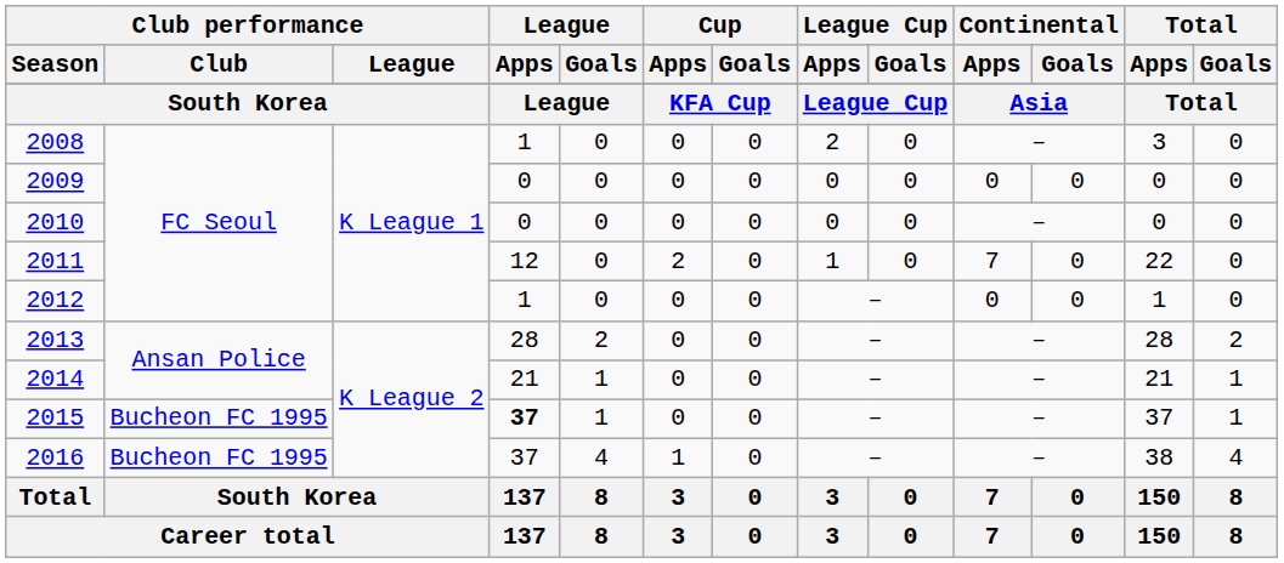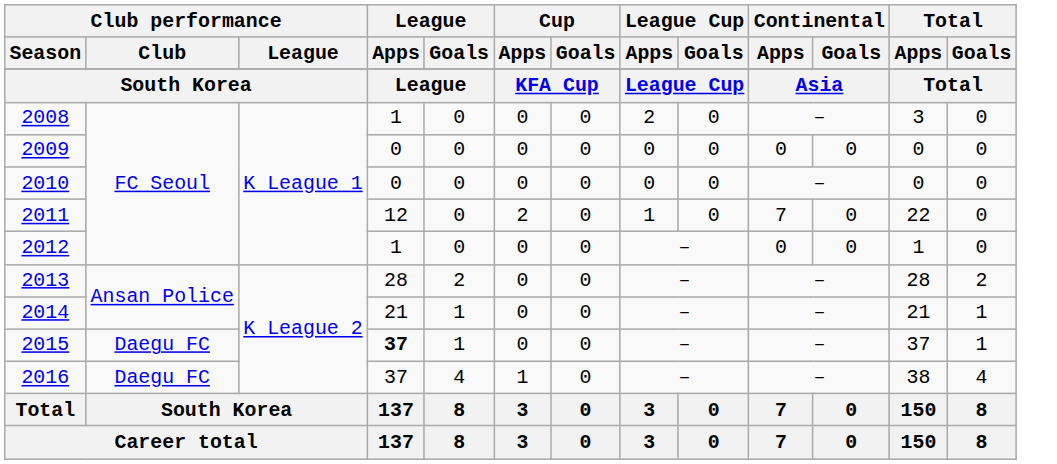2015 | Club performance / Club: Bucheon FC 1995 -> Daegu FC
2016 | Club performance / Club: Bucheon FC 1995 -> Daegu FC
